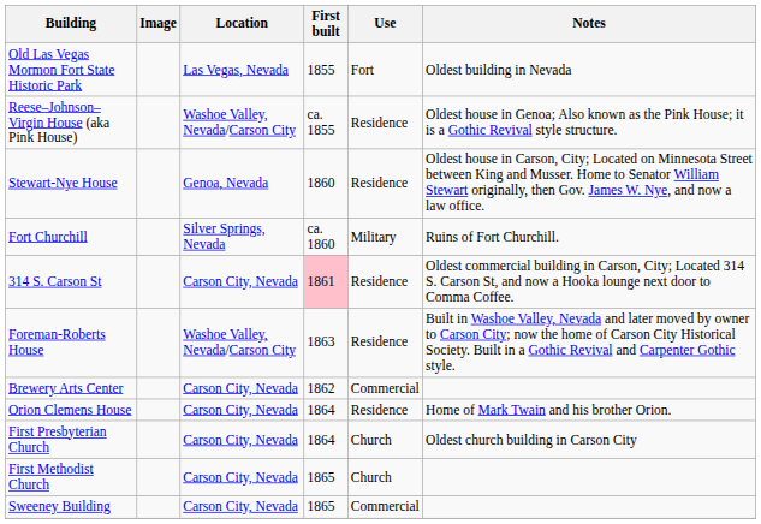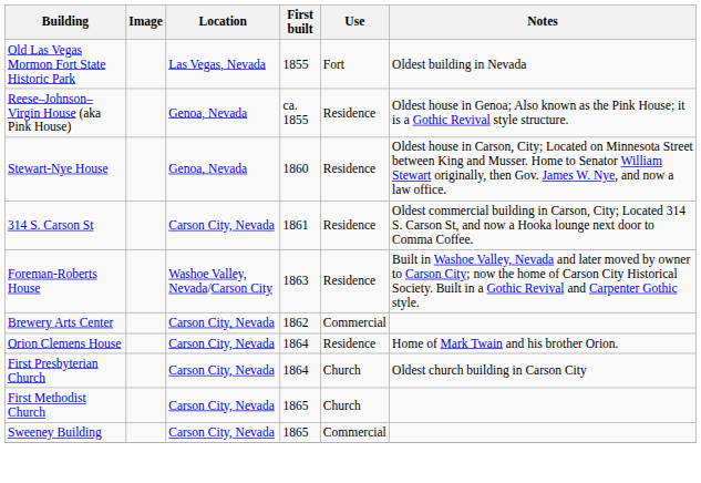Reese–Johnson–Virgin House (aka Pink House) | Location: Washoe Valley, Nevada/Carson City -> Genoa, Nevada
- row: Fort Churchill | Silver Springs, Nevada | ca. 1860 | Military | Ruins of Fort Churchill.
314 S. Carson St | First built: pink background -> no background
